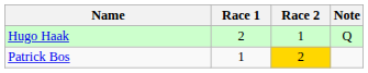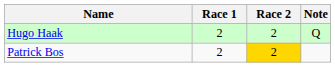Hugo Haak | Race 2: 1 -> 2
Patrick Bos | Race 1: 1 -> 2
